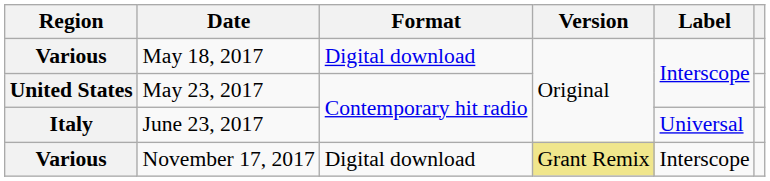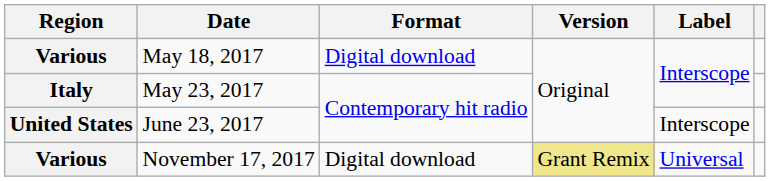May 23, 2017 | Region: United States -> Italy
June 23, 2017 | Region: Italy -> United States
June 23, 2017 | Label: Universal -> Interscope
November 17, 2017 | Label: Interscope -> Universal
